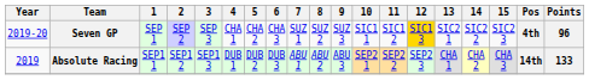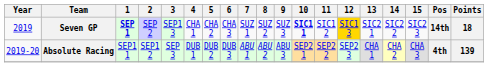Seven GP | Year: 2019-20 -> 2019
Seven GP | 1: normal -> bold
Seven GP | 3: SEP 3 -> SEP1 3
Seven GP | 10: normal -> bold
Seven GP | Pos: 4th -> 14th
Seven GP | Points: 96 -> 18
Absolute Racing | Year: 2019 -> 2019-20
Absolute Racing | 3: SEP1 3 -> SEP 3
Absolute Racing | Pos: 14th -> 4th
Absolute Racing | Points: 133 -> 139
